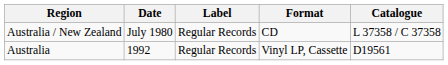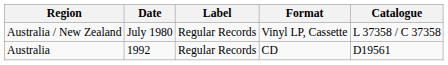Australia / New Zealand | Format: CD -> Vinyl LP, Cassette
Australia | Format: Vinyl LP, Cassette -> CD
